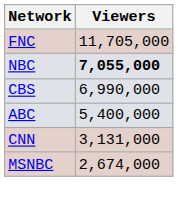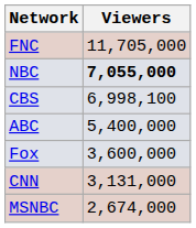CBS | Viewers: 6,990,000 -> 6,998,100
+ row: Fox | 3,600,000
